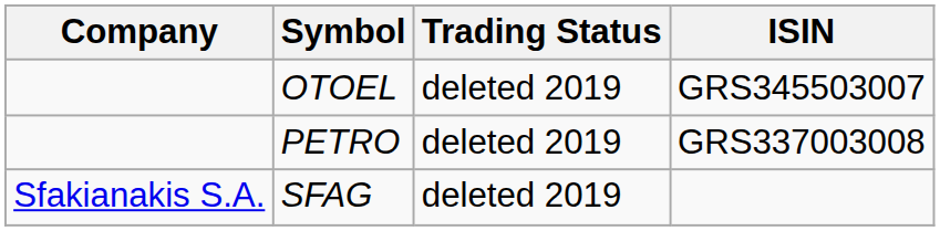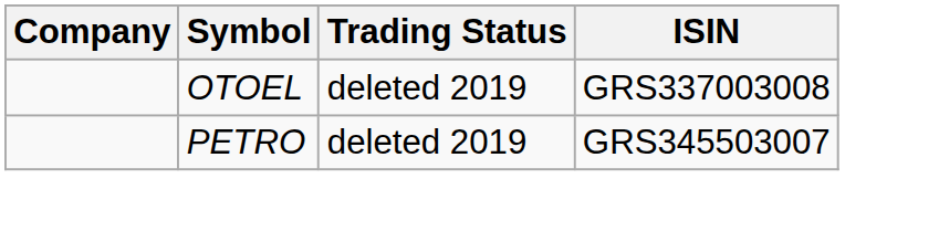OTOEL | ISIN: GRS345503007 -> GRS337003008
PETRO | ISIN: GRS337003008 -> GRS345503007
- row: Sfakianakis S.A. | SFAG | deleted 2019
